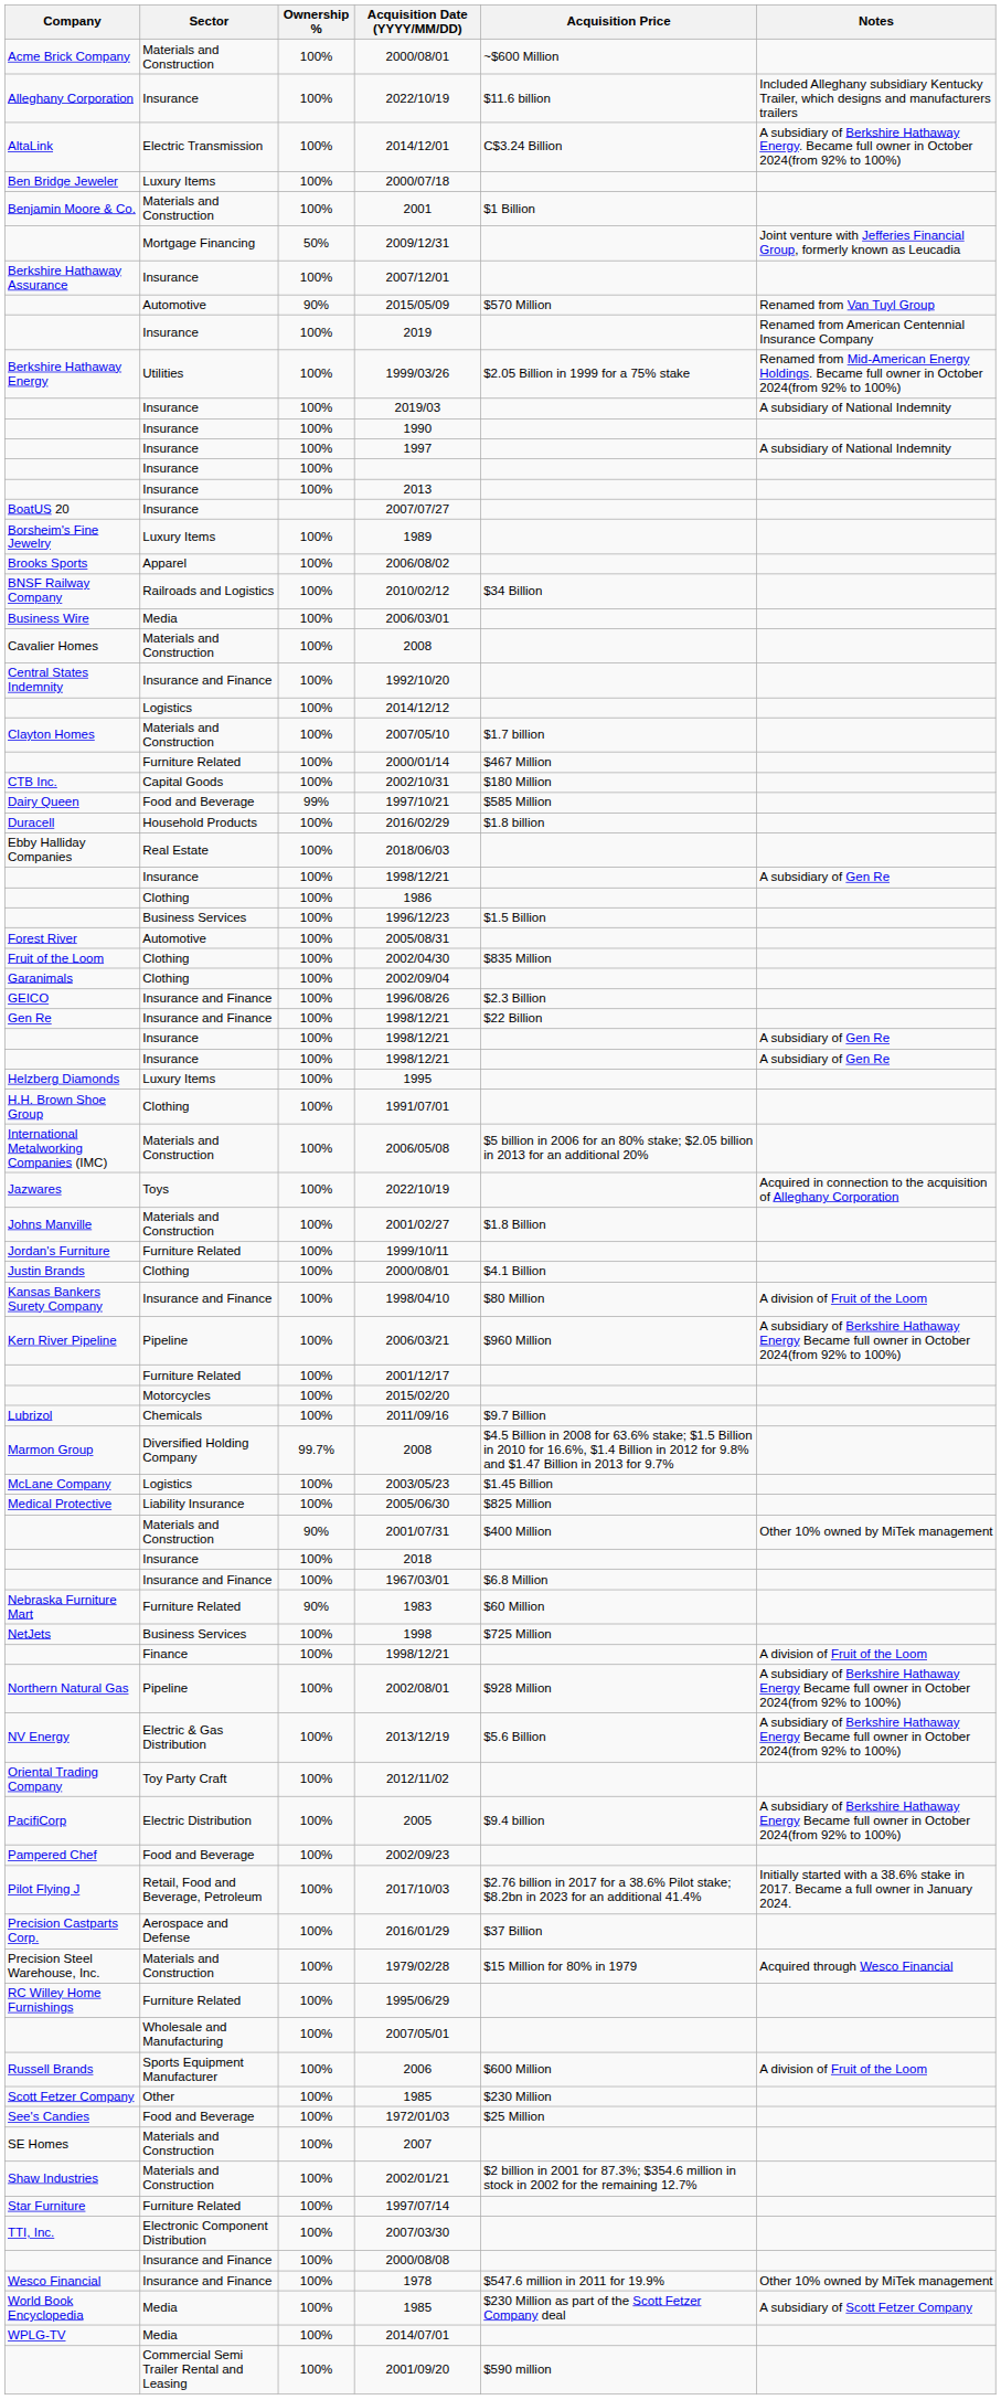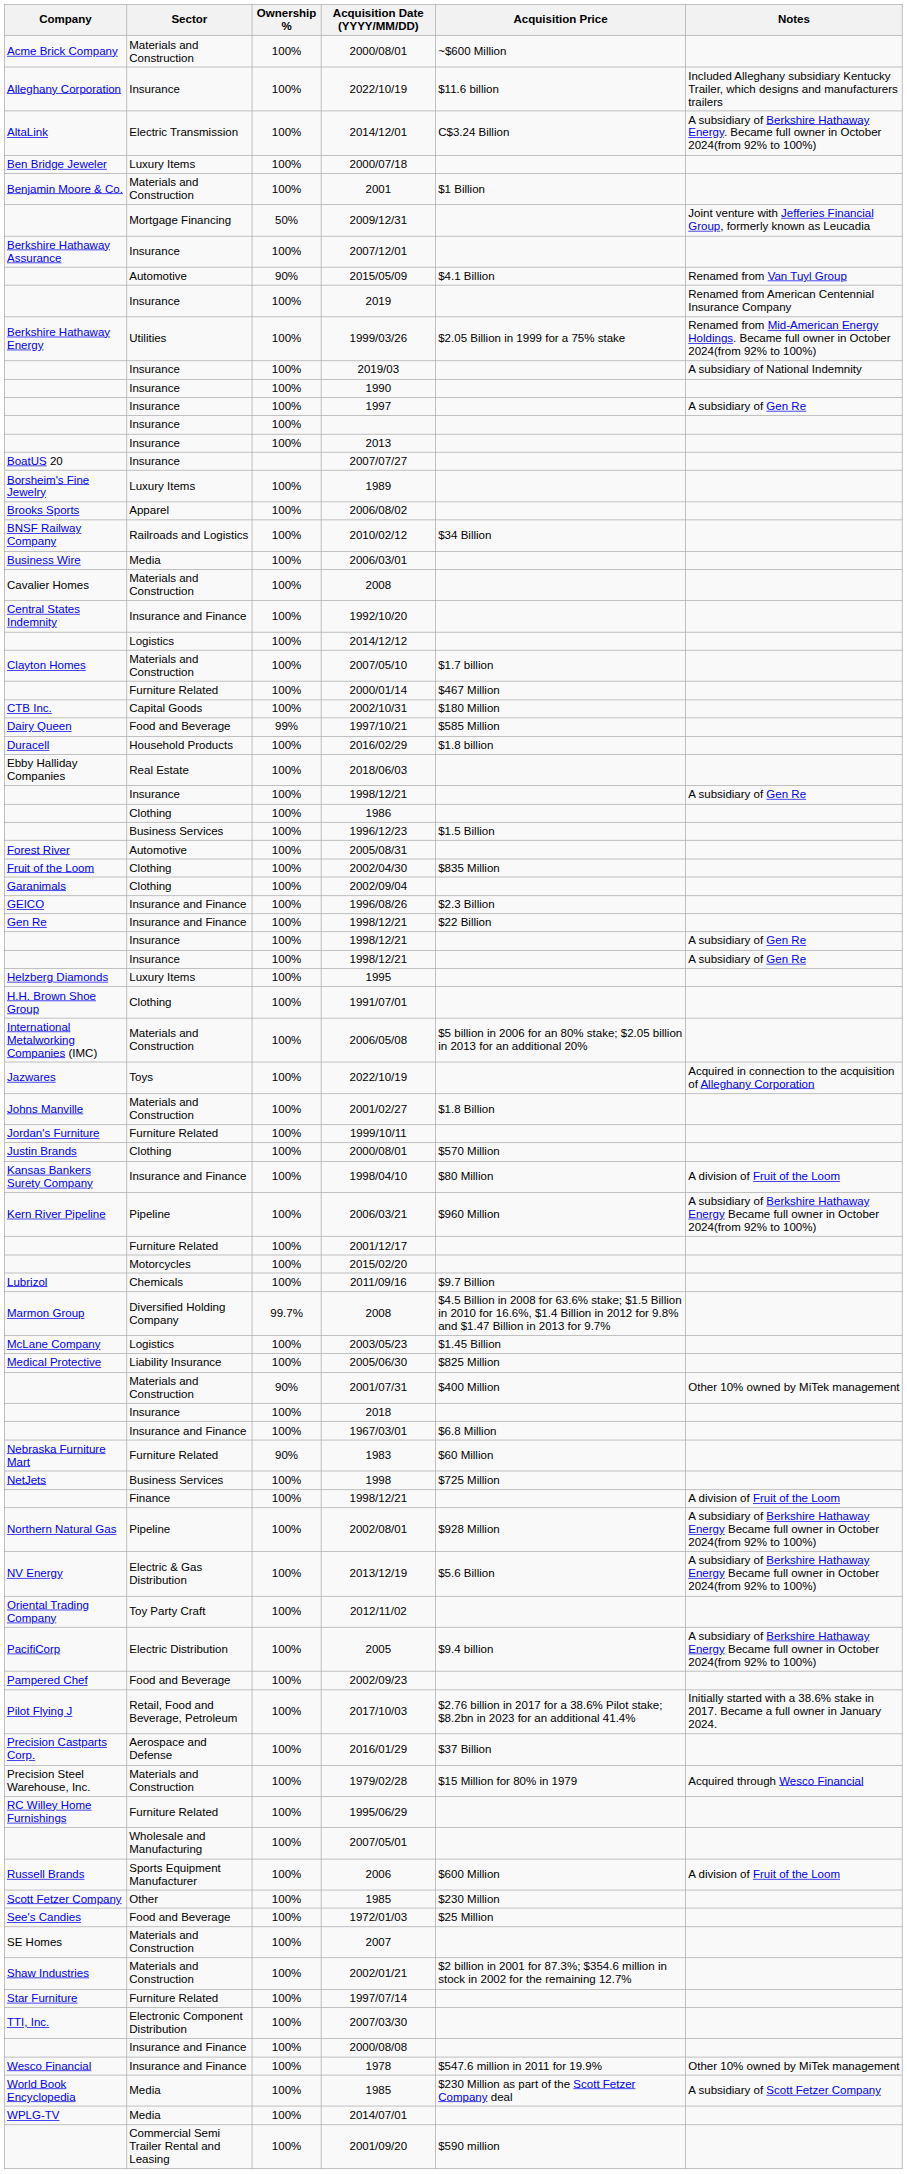2015/05/09 | Acquisition Price: $570 Million -> $4.1 Billion
1997 | Notes: A subsidiary of National Indemnity -> A subsidiary of Gen Re
Clothing / 2000/08/01 | Acquisition Price: $4.1 Billion -> $570 Million
